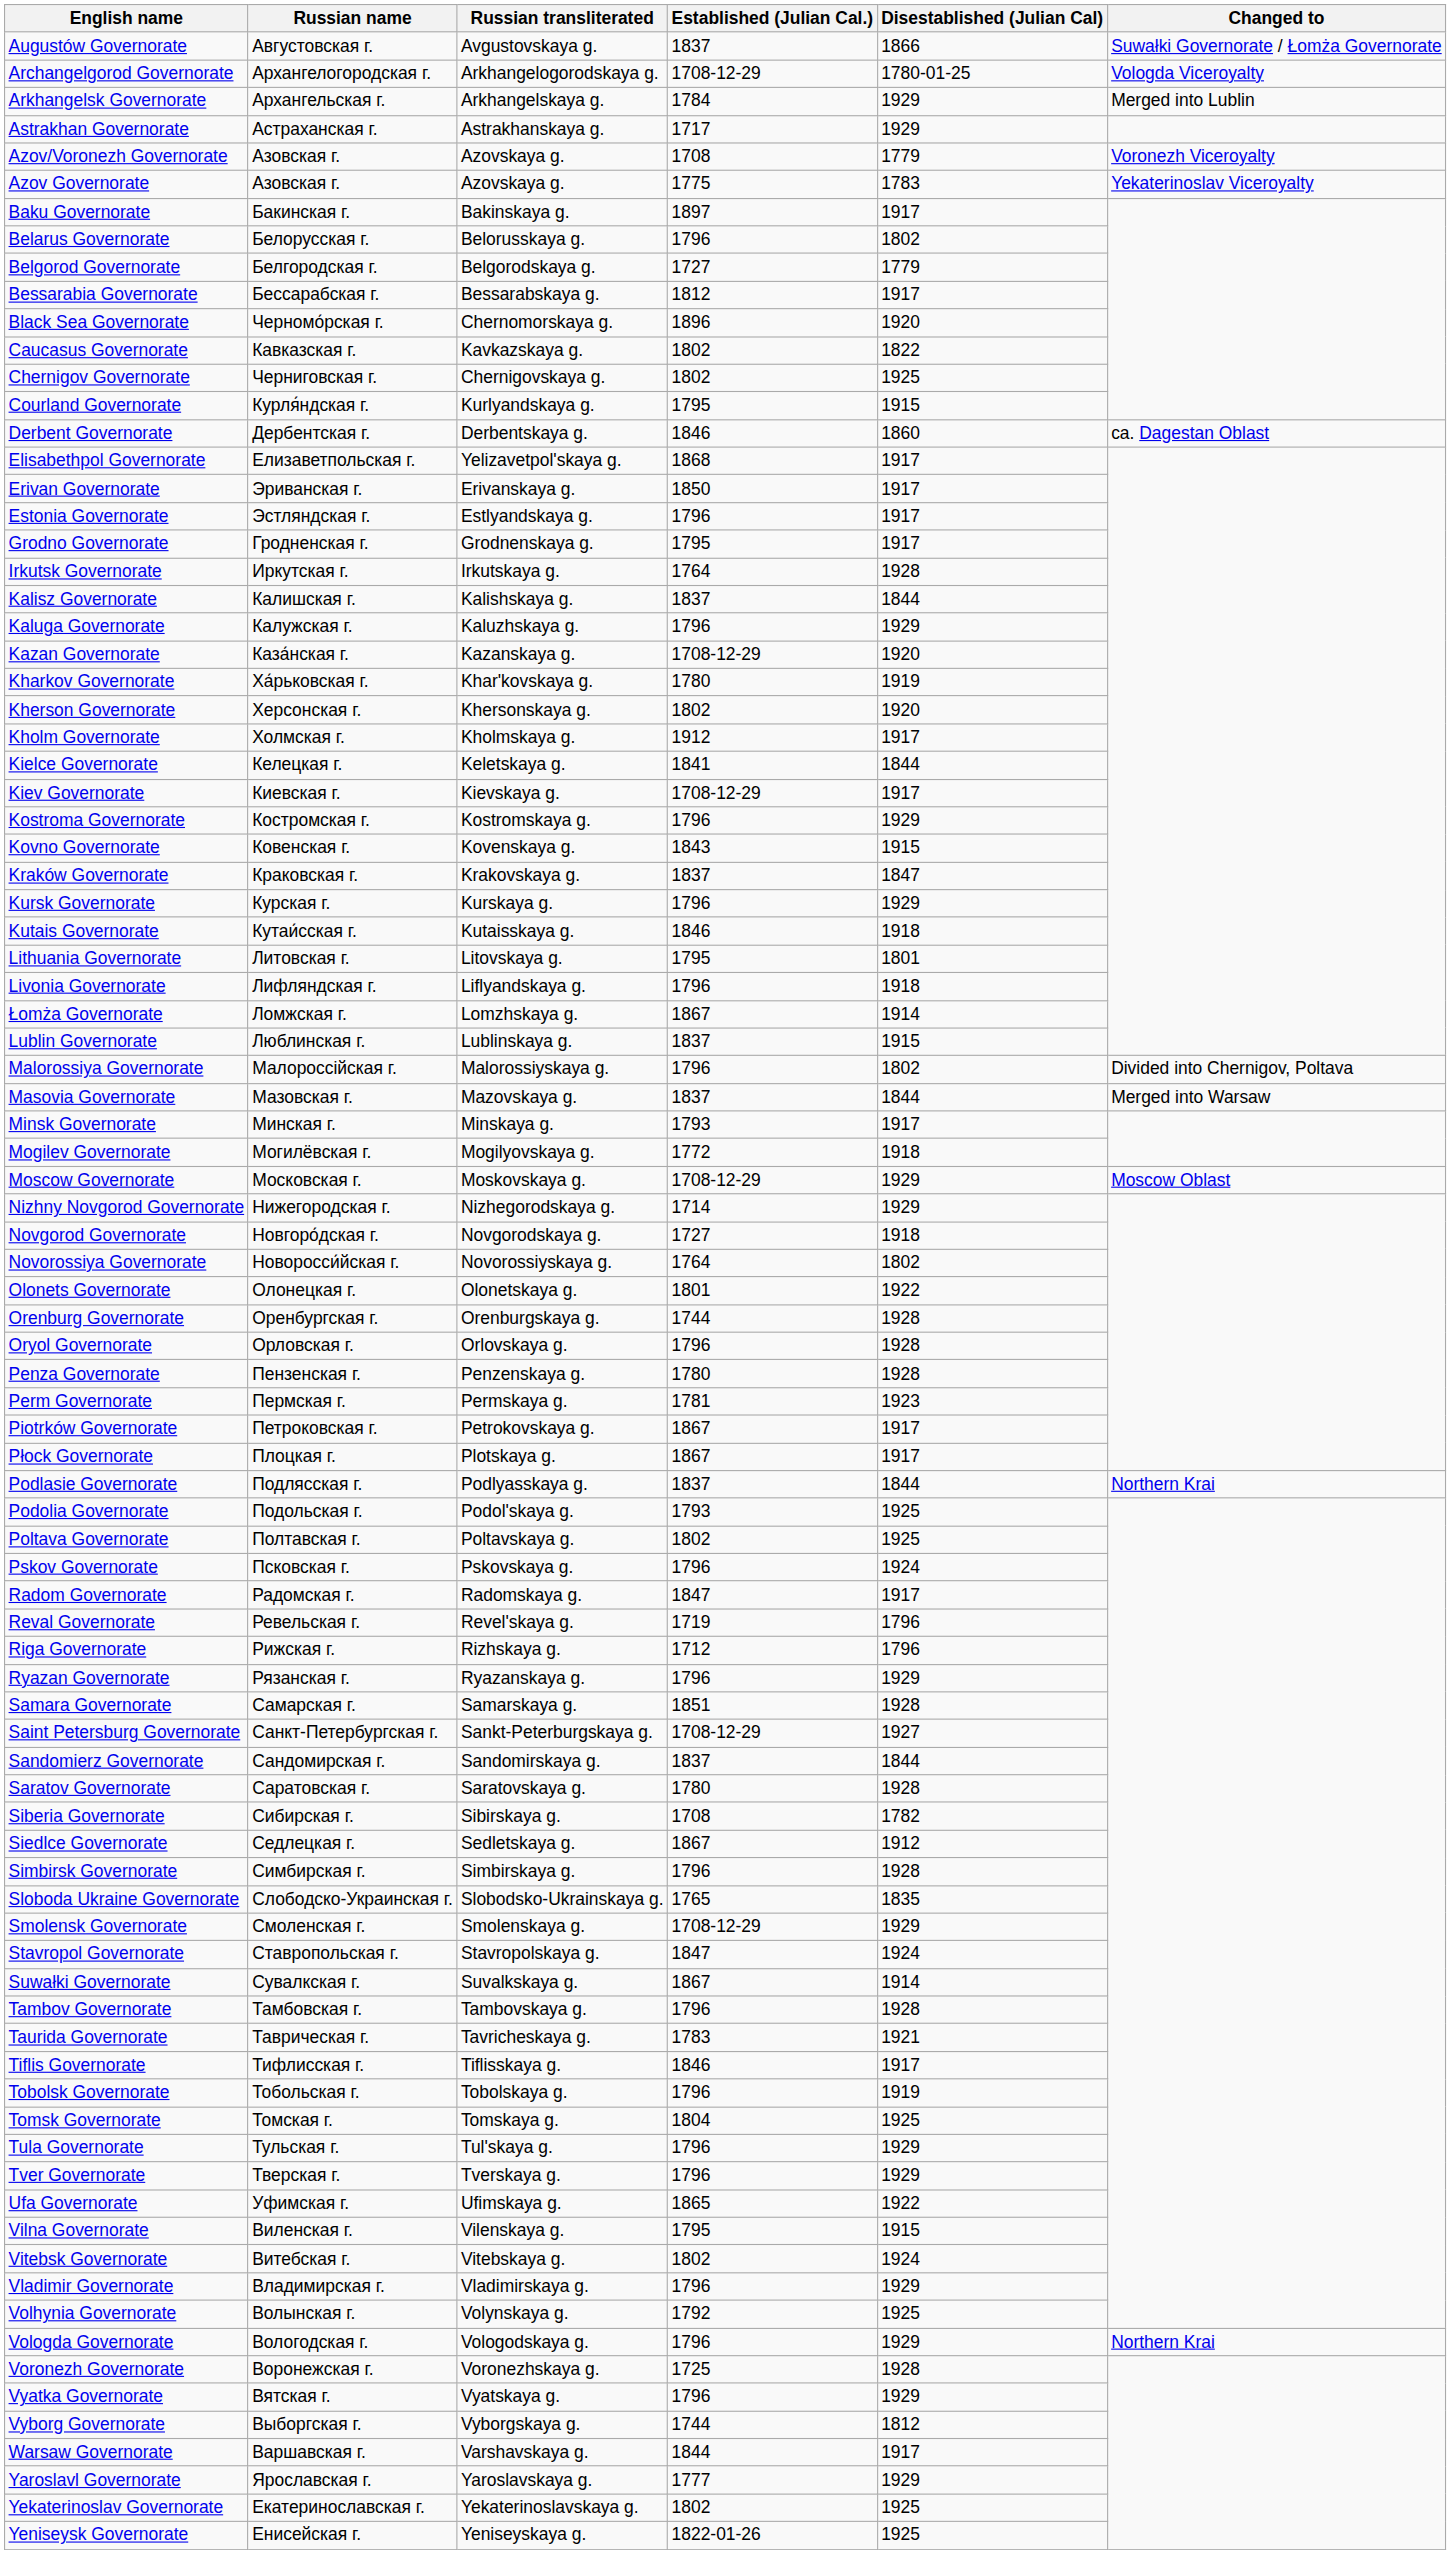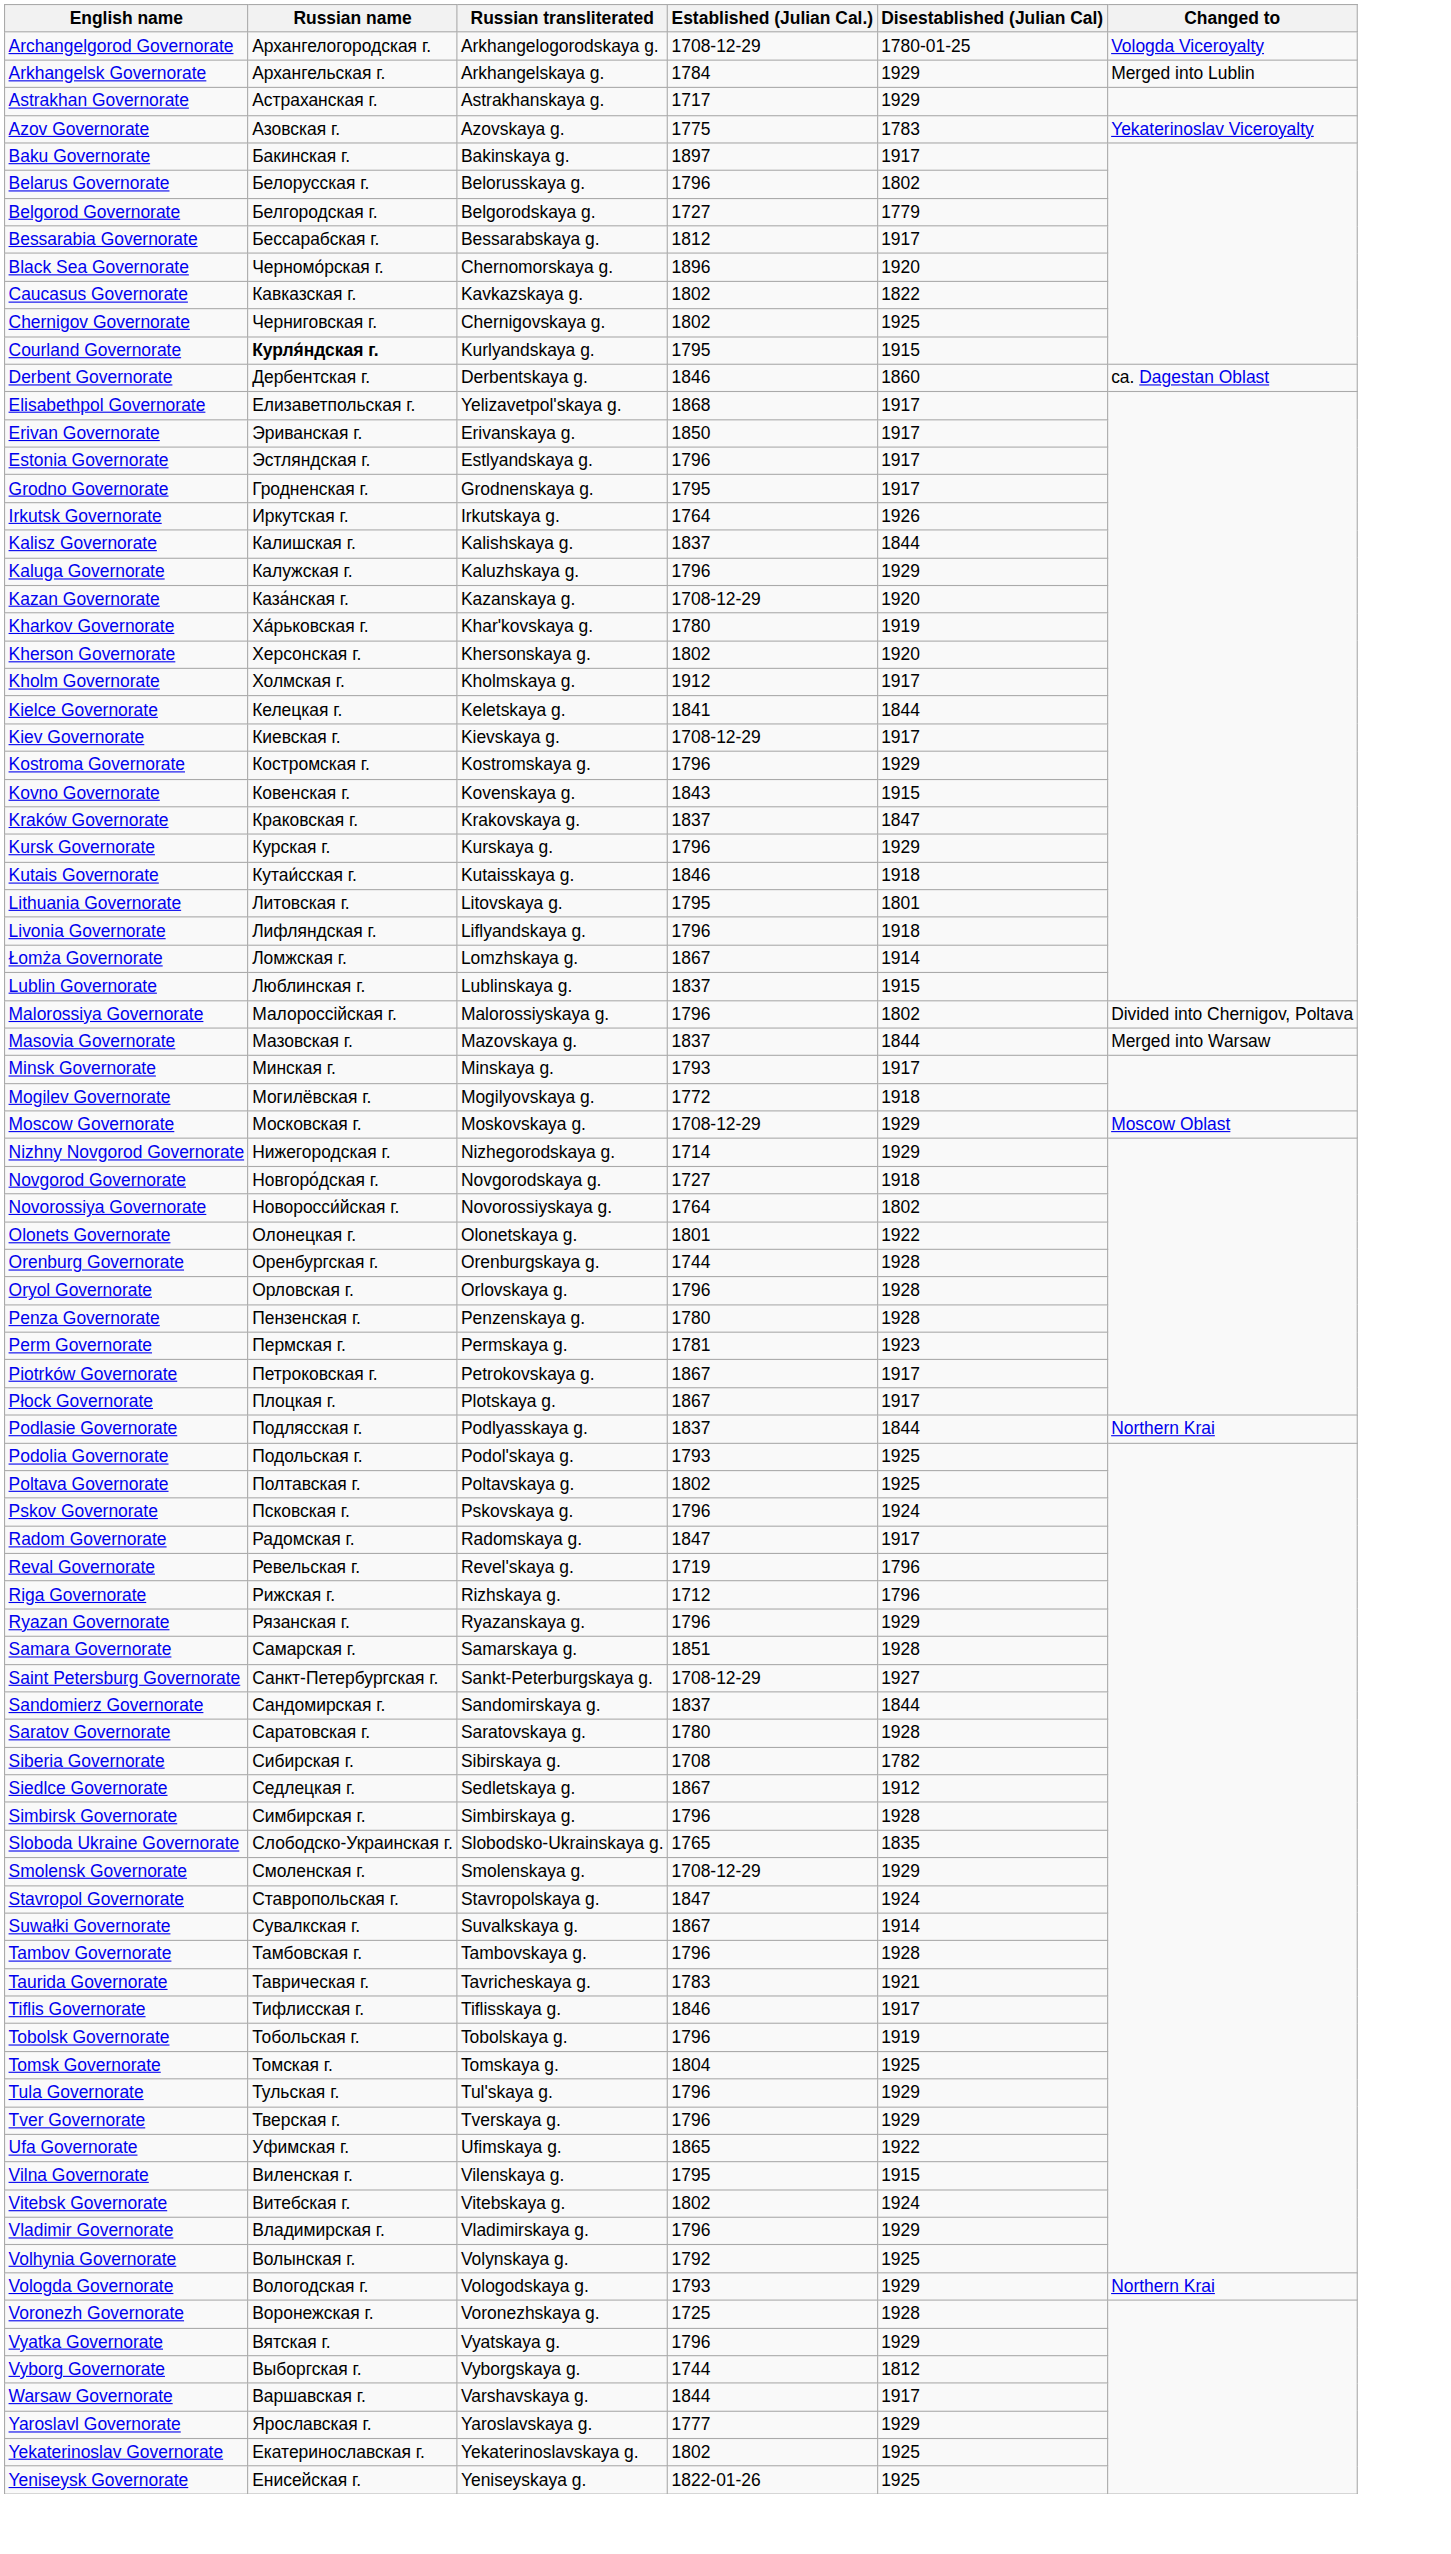- row: Augustów Governorate | Августовская г. | Avgustovskaya g. | 1837 | 1866 | Suwałki Governorate / Łomża Governorate
- row: Azov/Voronezh Governorate | Азовская г. | Azovskaya g. | 1708 | 1779 | Voronezh Viceroyalty
Courland Governorate | Russian name: normal -> bold
Irkutsk Governorate | Disestablished (Julian Cal): 1928 -> 1926
Vologda Governorate | Established (Julian Cal.): 1796 -> 1793
